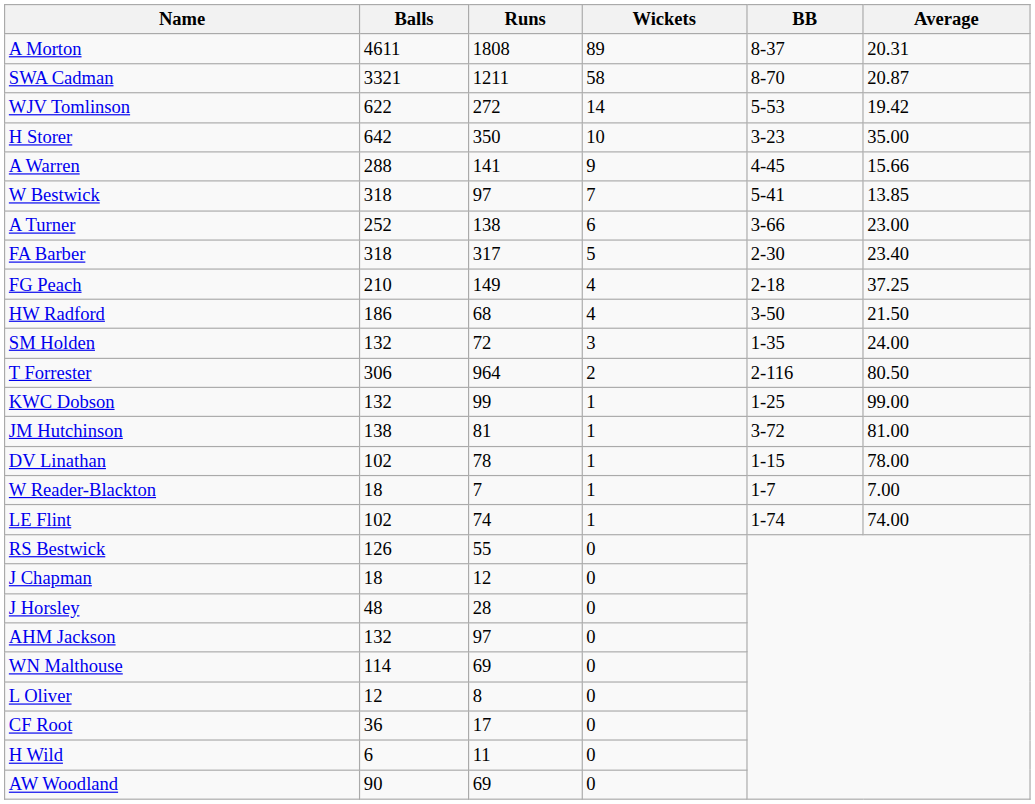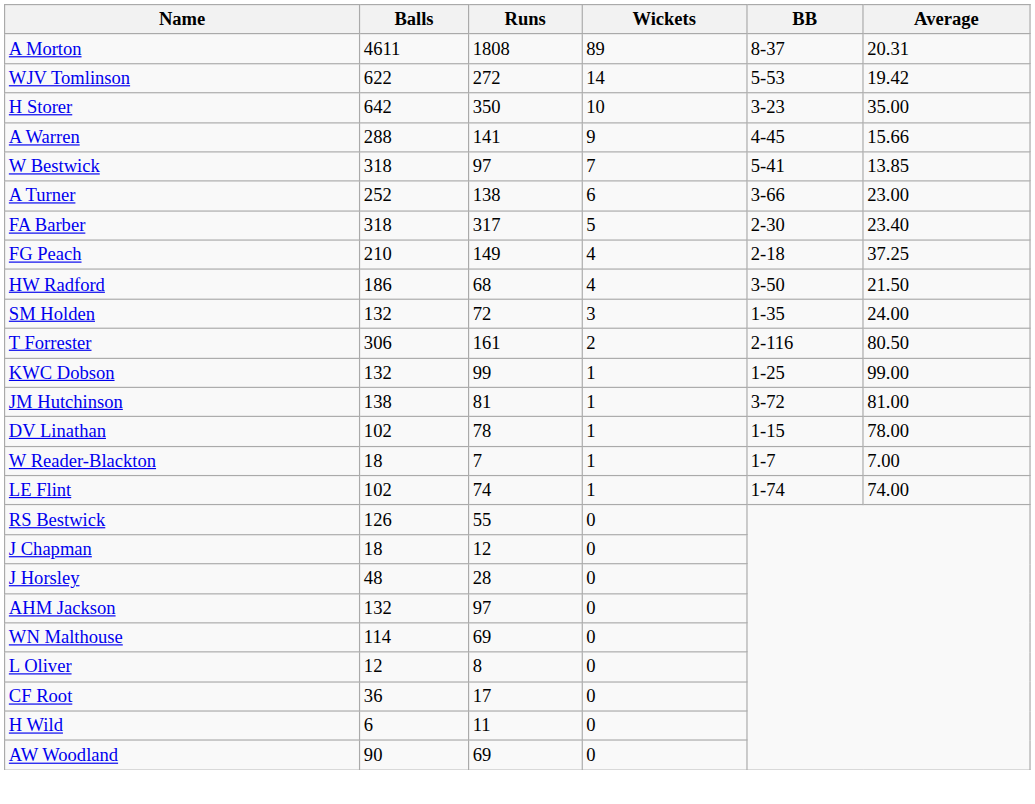- row: SWA Cadman | 3321 | 1211 | 58 | 8-70 | 20.87
T Forrester | Runs: 964 -> 161
